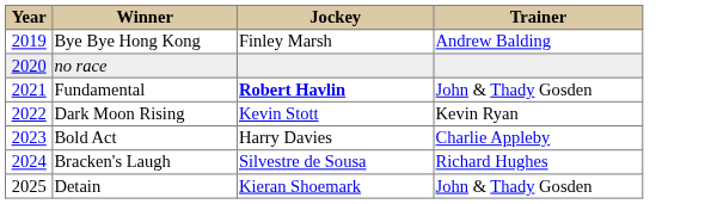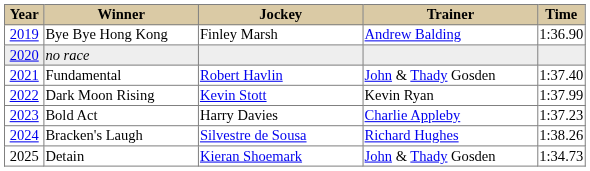+ column: Time | 1:36.90 | 1:37.40 | 1:37.99 | 1:37.23 | 1:38.26 | 1:34.73
Fundamental | Jockey: bold -> normal
